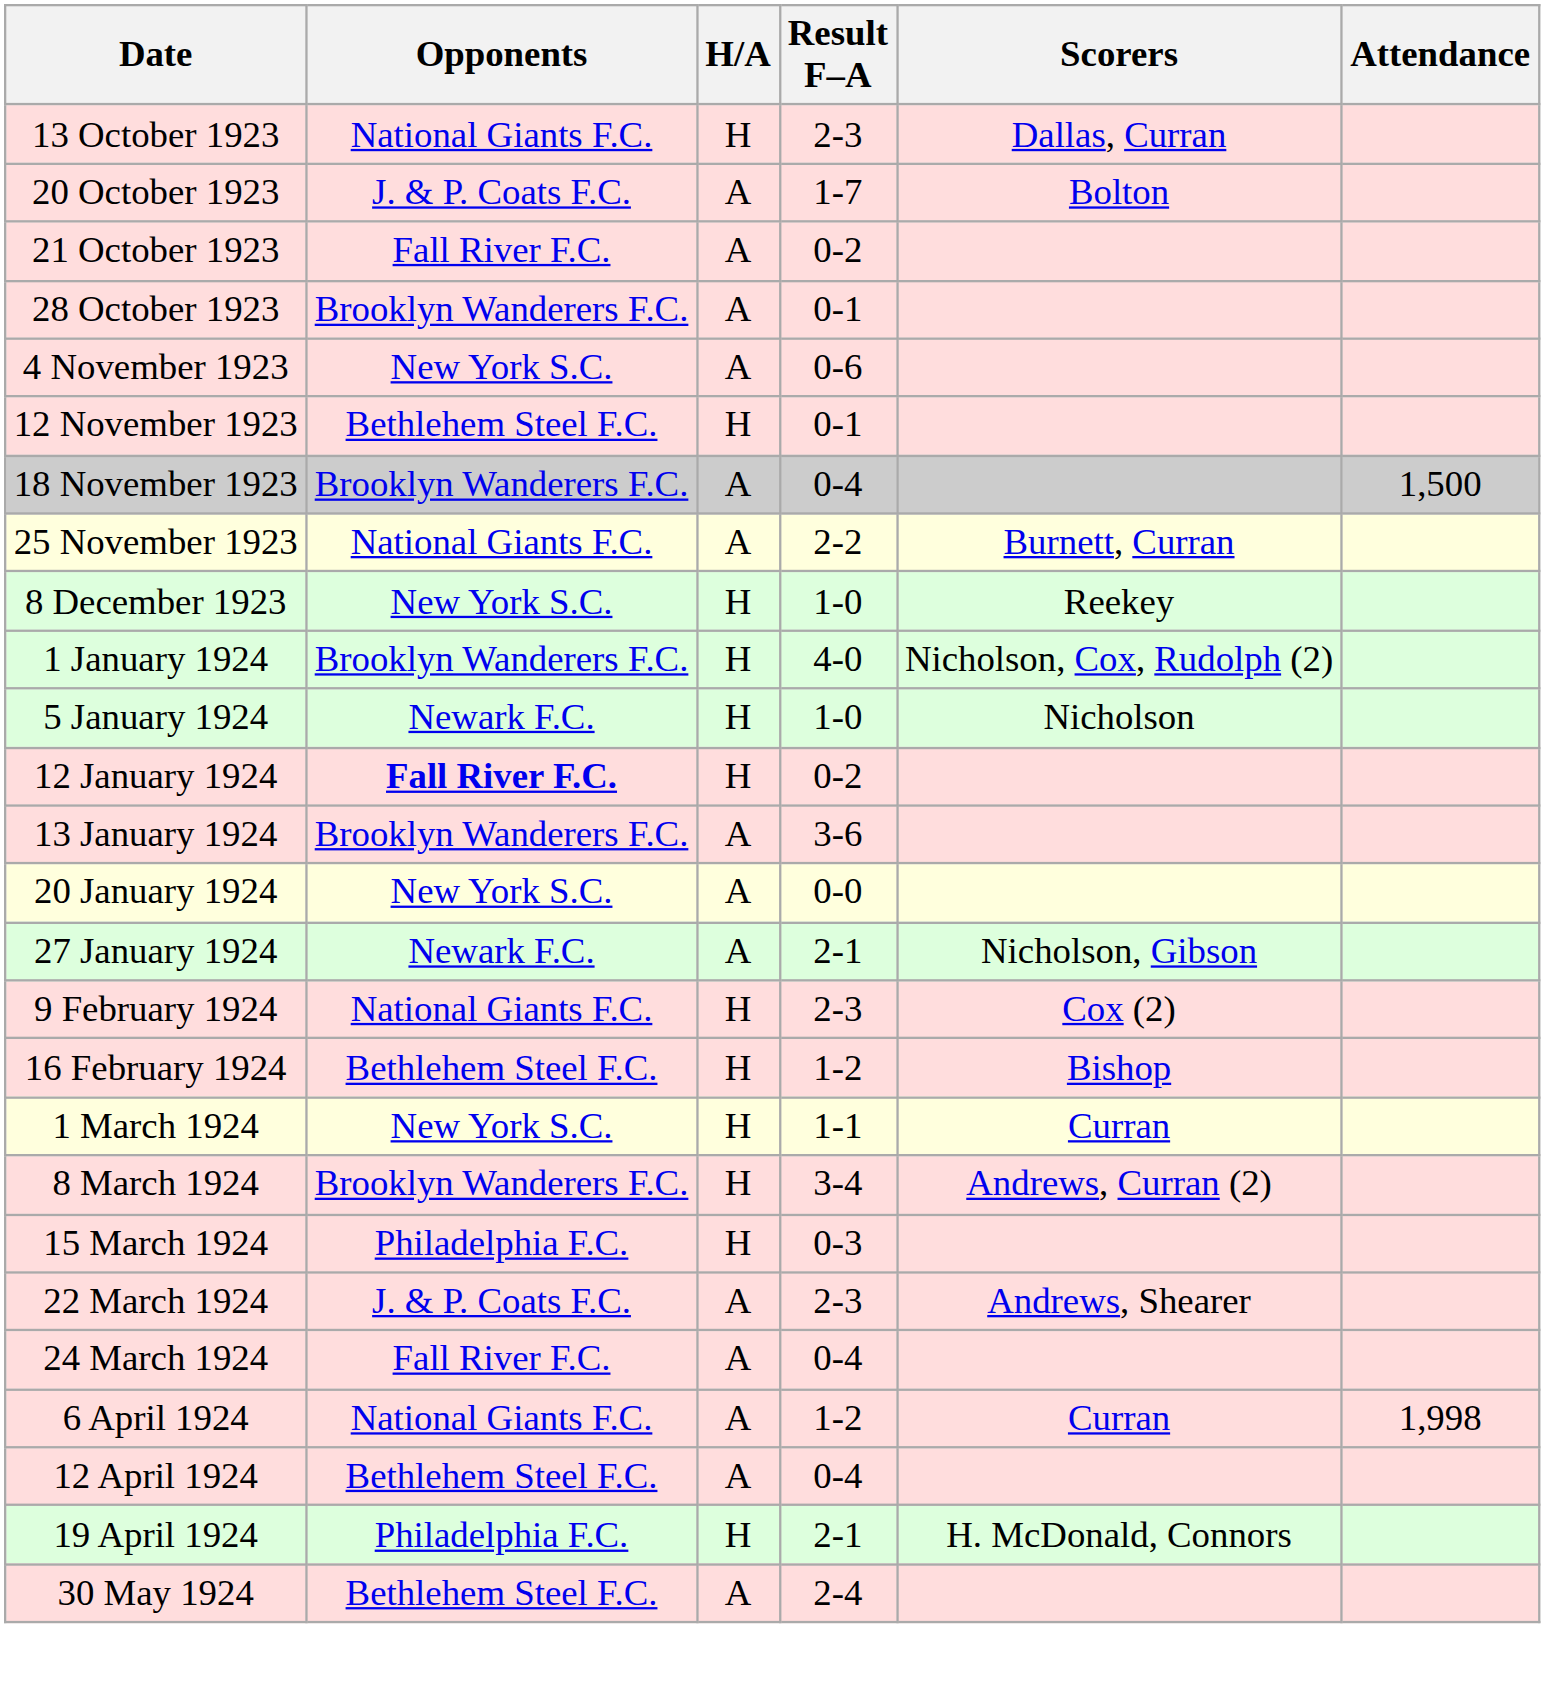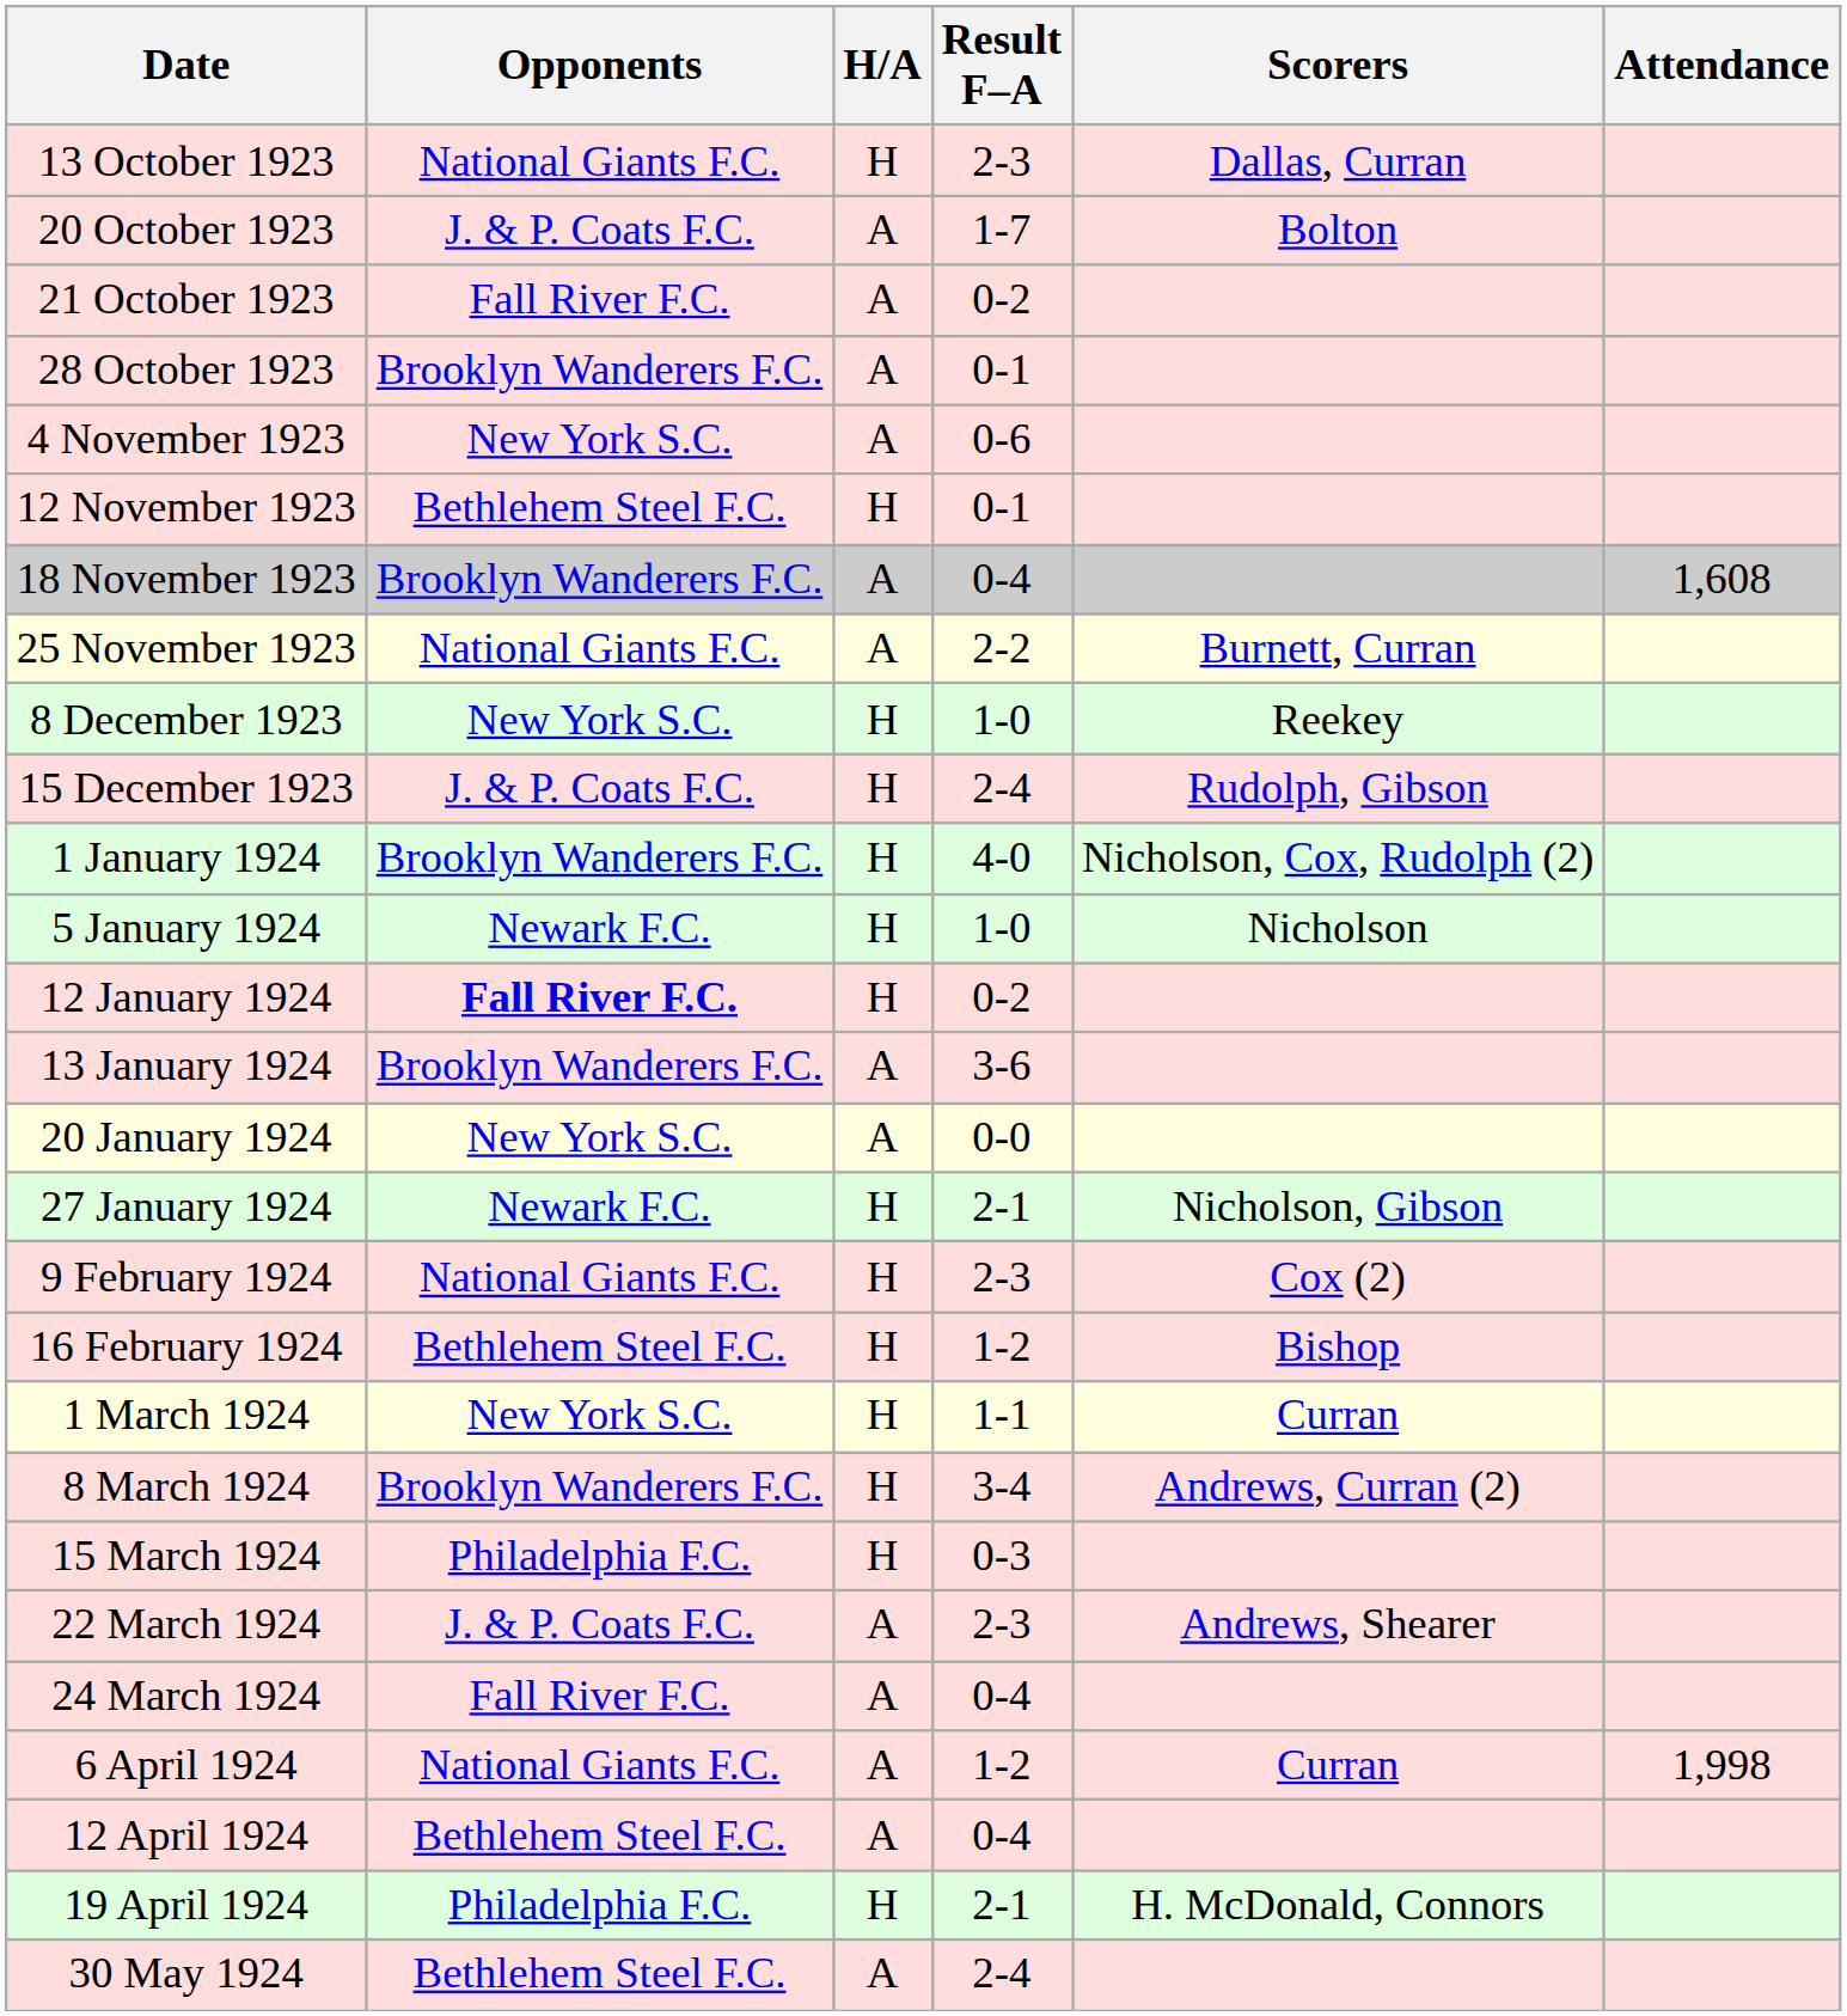18 November 1923 | Attendance: 1,500 -> 1,608
+ row: 15 December 1923 | J. & P. Coats F.C. | H | 2-4 | Rudolph, Gibson
27 January 1924 | H/A: A -> H
